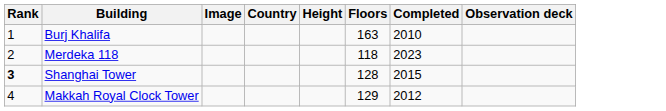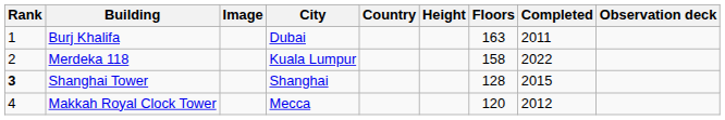+ column: City | Dubai | Kuala Lumpur | Shanghai | Mecca
Burj Khalifa | Completed: 2010 -> 2011
Merdeka 118 | Floors: 118 -> 158
Merdeka 118 | Completed: 2023 -> 2022
Makkah Royal Clock Tower | Floors: 129 -> 120
